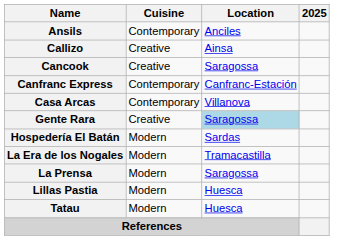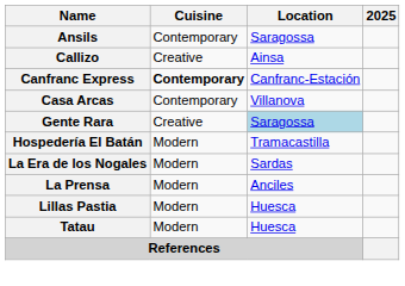Ansils | Location: Anciles -> Saragossa
- row: Cancook | Creative | Saragossa
Canfranc Express | Cuisine: normal -> bold
Hospedería El Batán | Location: Sardas -> Tramacastilla
La Era de los Nogales | Location: Tramacastilla -> Sardas
La Prensa | Location: Saragossa -> Anciles
